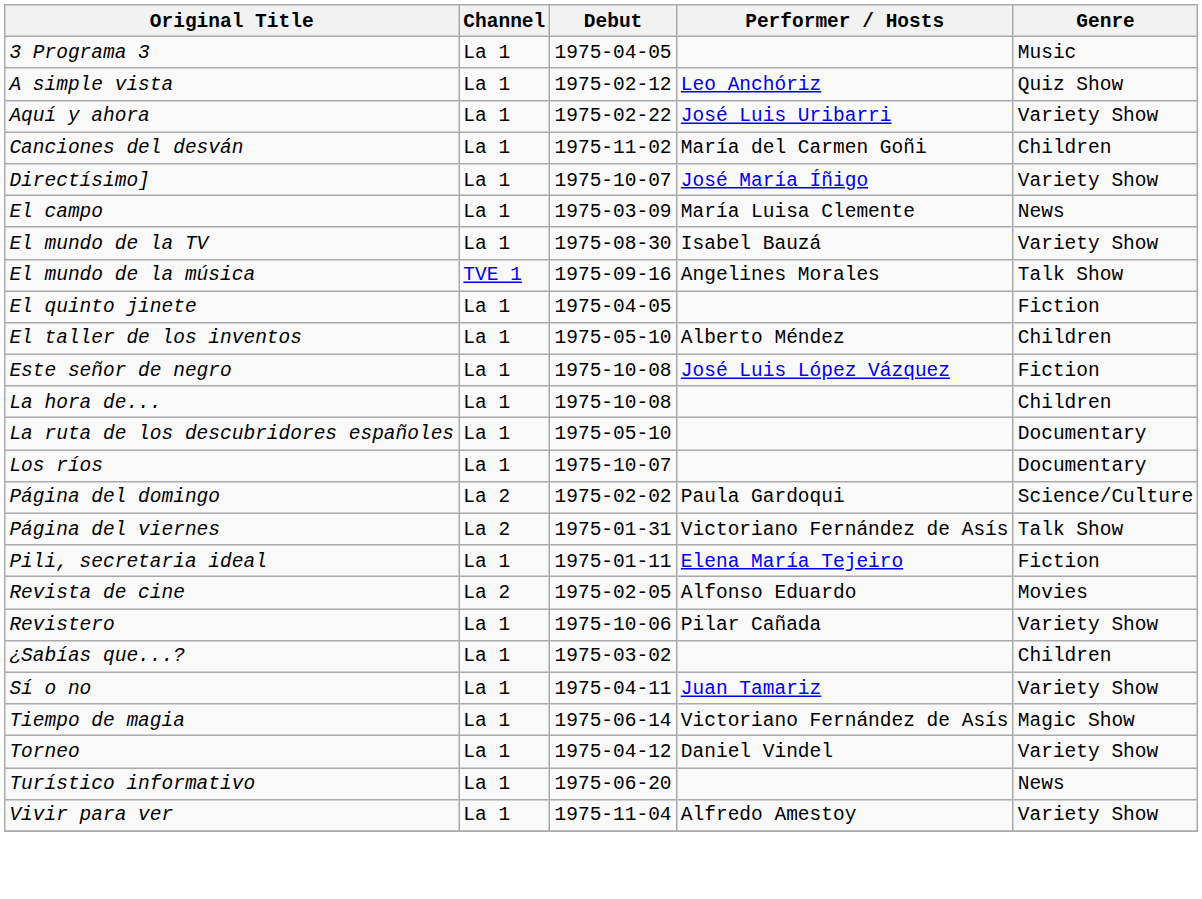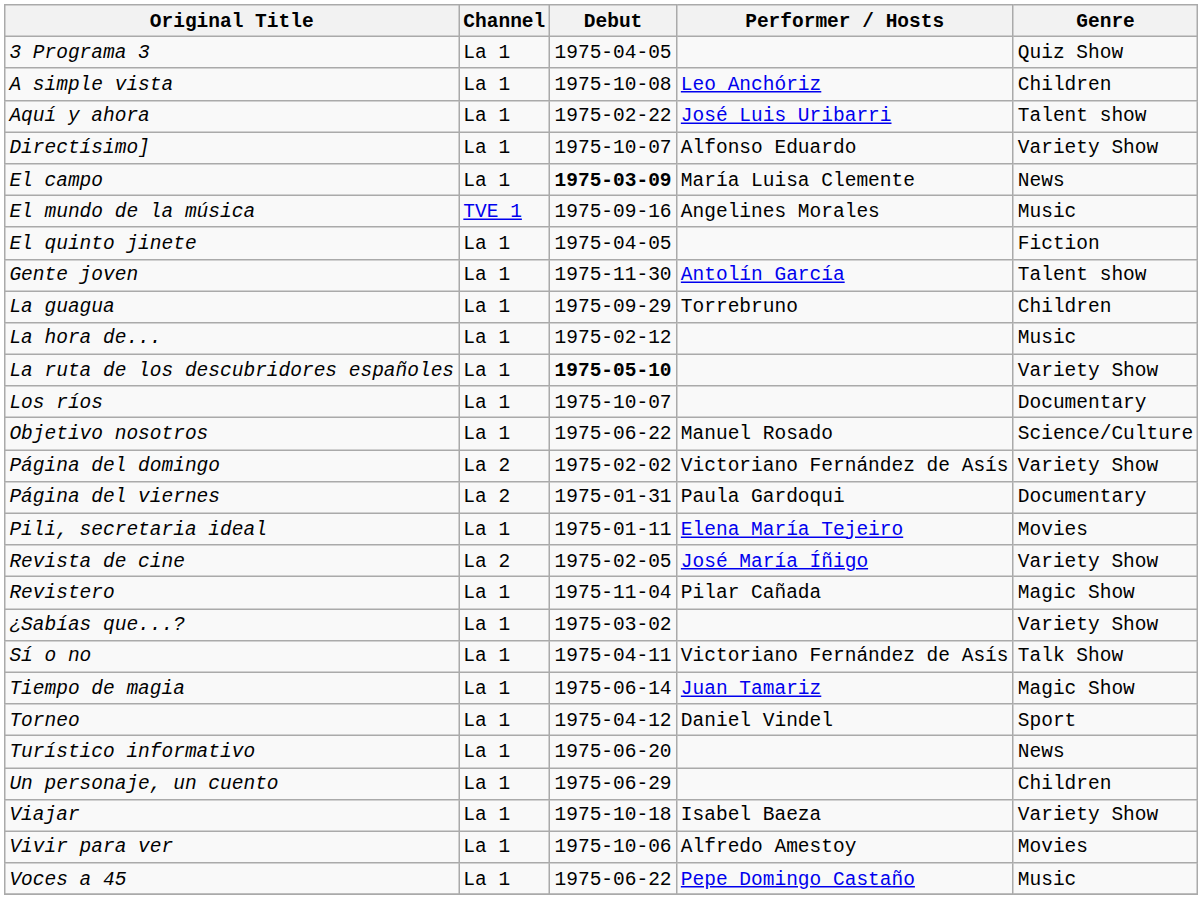3 Programa 3 | Genre: Music -> Quiz Show
A simple vista | Debut: 1975-02-12 -> 1975-10-08
A simple vista | Genre: Quiz Show -> Children
Aquí y ahora | Genre: Variety Show -> Talent show
- row: Canciones del desván | La 1 | 1975-11-02 | María del Carmen Goñi | Children
Directísimo] | Performer / Hosts: José María Íñigo -> Alfonso Eduardo
El campo | Debut: normal -> bold
- row: El mundo de la TV | La 1 | 1975-08-30 | Isabel Bauzá | Variety Show
El mundo de la música | Genre: Talk Show -> Music
- row: El taller de los inventos | La 1 | 1975-05-10 | Alberto Méndez | Children
- row: Este señor de negro | La 1 | 1975-10-08 | José Luis López Vázquez | Fiction
+ row: Gente joven | La 1 | 1975-11-30 | Antolín García | Talent show
+ row: La guagua | La 1 | 1975-09-29 | Torrebruno | Children
La hora de... | Debut: 1975-10-08 -> 1975-02-12
La hora de... | Genre: Children -> Music
La ruta de los descubridores españoles | Debut: normal -> bold
La ruta de los descubridores españoles | Genre: Documentary -> Variety Show
+ row: Objetivo nosotros | La 1 | 1975-06-22 | Manuel Rosado | Science/Culture
Página del domingo | Performer / Hosts: Paula Gardoqui -> Victoriano Fernández de Asís
Página del domingo | Genre: Science/Culture -> Variety Show
Página del viernes | Performer / Hosts: Victoriano Fernández de Asís -> Paula Gardoqui
Página del viernes | Genre: Talk Show -> Documentary
Pili, secretaria ideal | Genre: Fiction -> Movies
Revista de cine | Performer / Hosts: Alfonso Eduardo -> José María Íñigo
Revista de cine | Genre: Movies -> Variety Show
Revistero | Debut: 1975-10-06 -> 1975-11-04
Revistero | Genre: Variety Show -> Magic Show
¿Sabías que...? | Genre: Children -> Variety Show
Sí o no | Performer / Hosts: Juan Tamariz -> Victoriano Fernández de Asís
Sí o no | Genre: Variety Show -> Talk Show
Tiempo de magia | Performer / Hosts: Victoriano Fernández de Asís -> Juan Tamariz
Torneo | Genre: Variety Show -> Sport
+ row: Un personaje, un cuento | La 1 | 1975-06-29 | Children
+ row: Viajar | La 1 | 1975-10-18 | Isabel Baeza | Variety Show
Vivir para ver | Debut: 1975-11-04 -> 1975-10-06
Vivir para ver | Genre: Variety Show -> Movies
+ row: Voces a 45 | La 1 | 1975-06-22 | Pepe Domingo Castaño | Music
